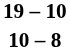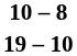rows swapped: 10 – 8 <-> 19 – 10
